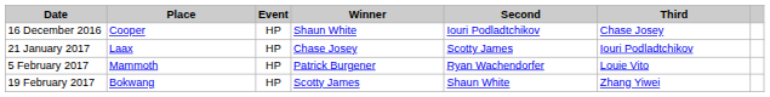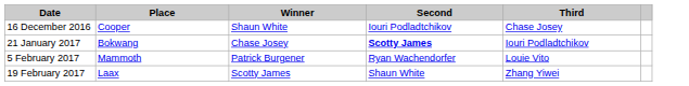- column: Event | HP | HP | HP | HP
21 January 2017 | Place: Laax -> Bokwang
21 January 2017 | Second: normal -> bold
19 February 2017 | Place: Bokwang -> Laax
